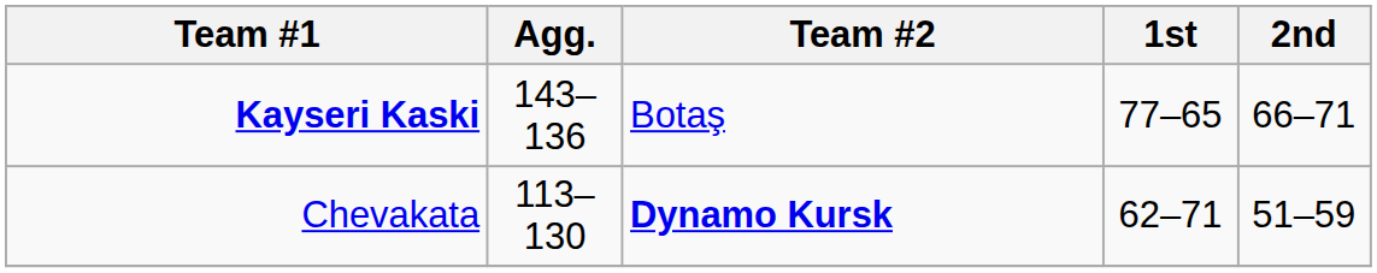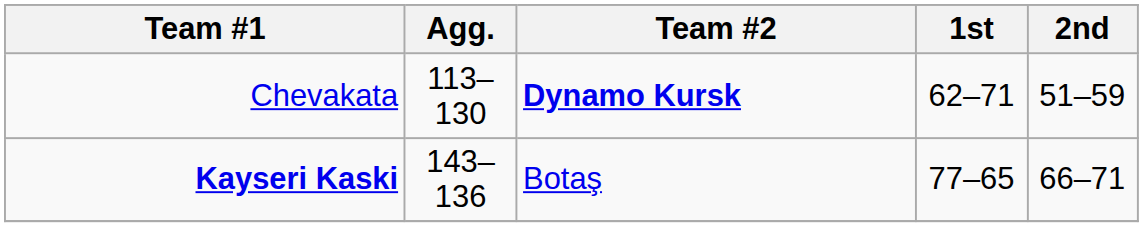rows swapped: Kayseri Kaski <-> Chevakata
